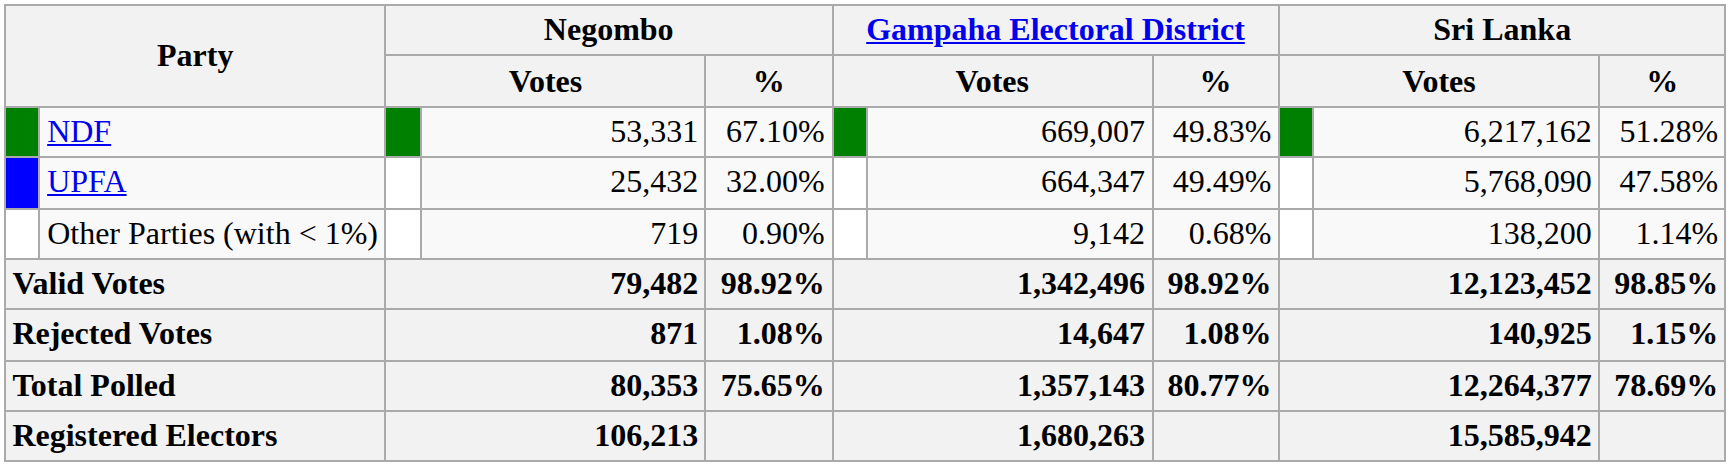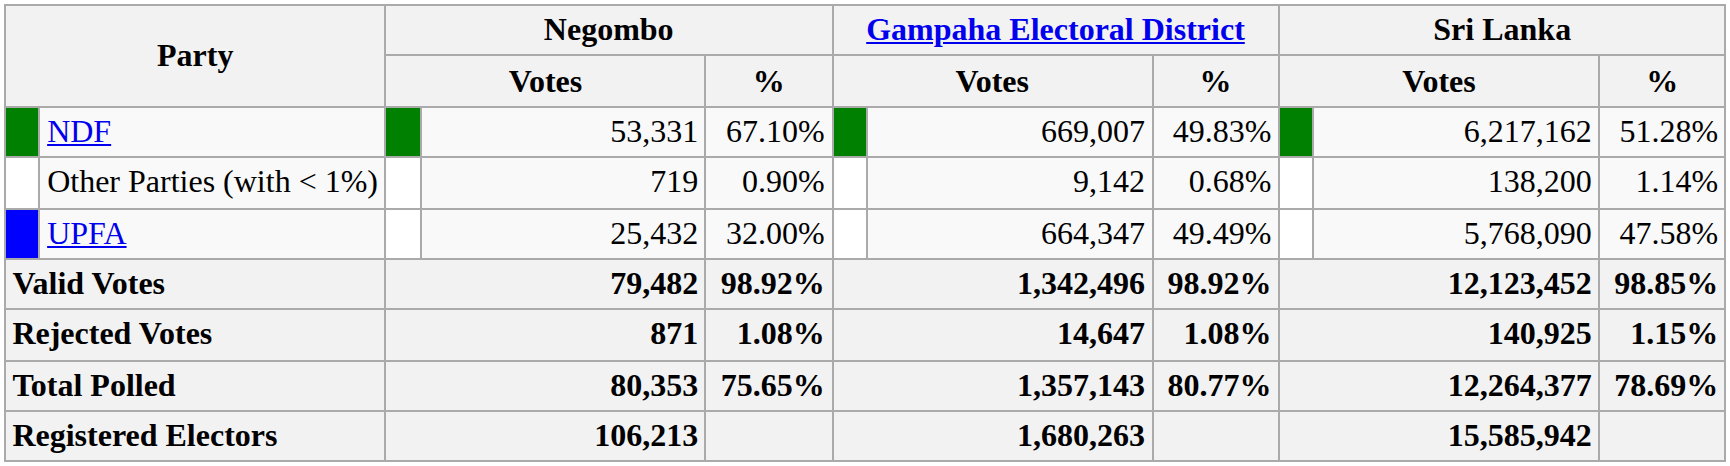rows swapped: UPFA <-> Other Parties (with < 1%)
